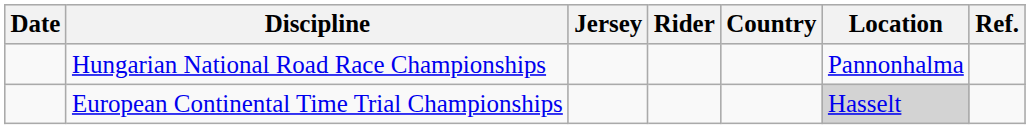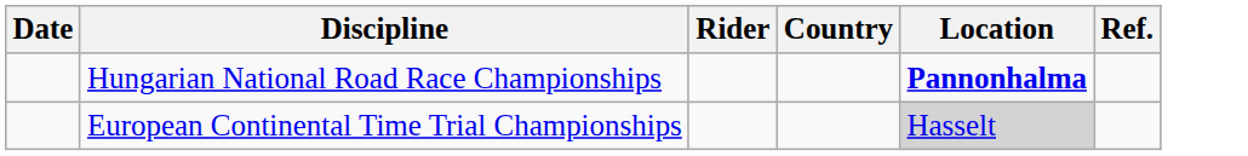- column: Jersey
Hungarian National Road Race Championships | Location: normal -> bold
